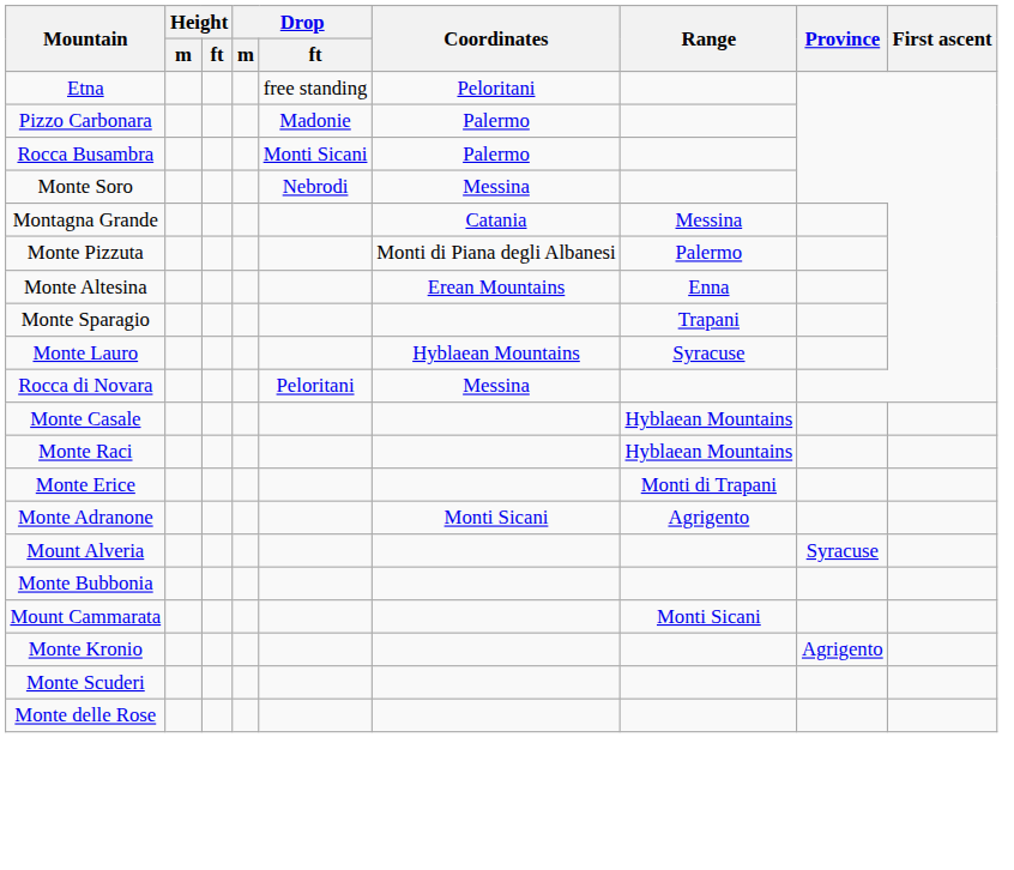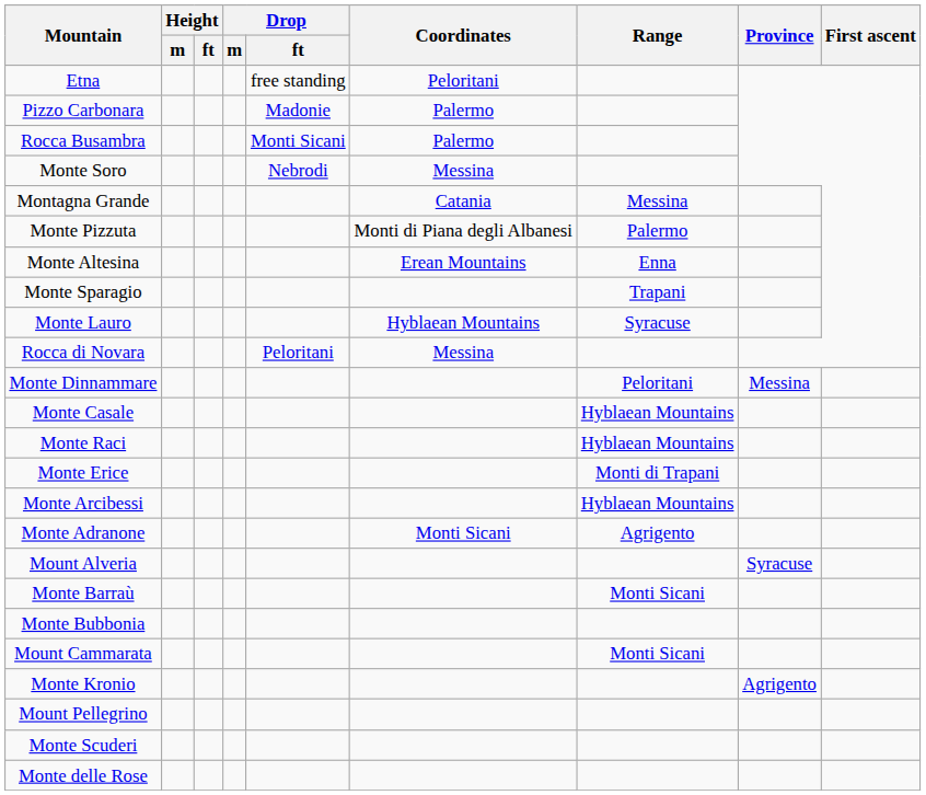+ row: Monte Dinnammare | Peloritani | Messina
+ row: Monte Arcibessi | Hyblaean Mountains
+ row: Monte Barraù | Monti Sicani
+ row: Mount Pellegrino
